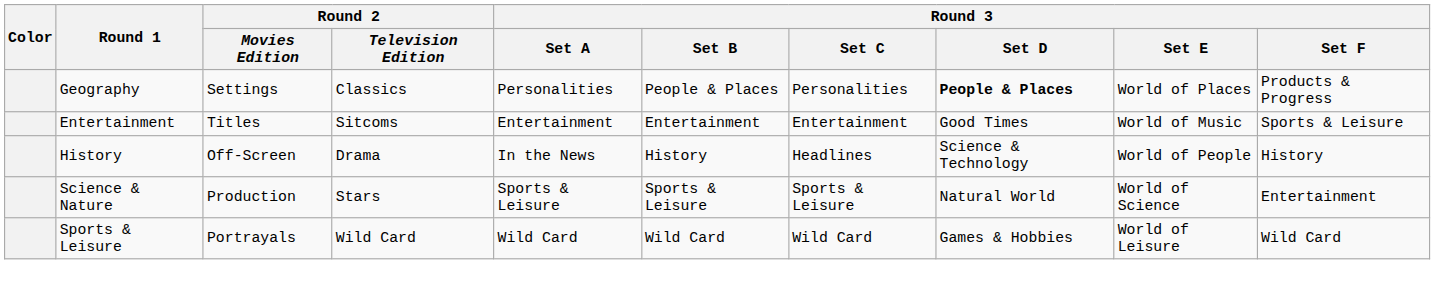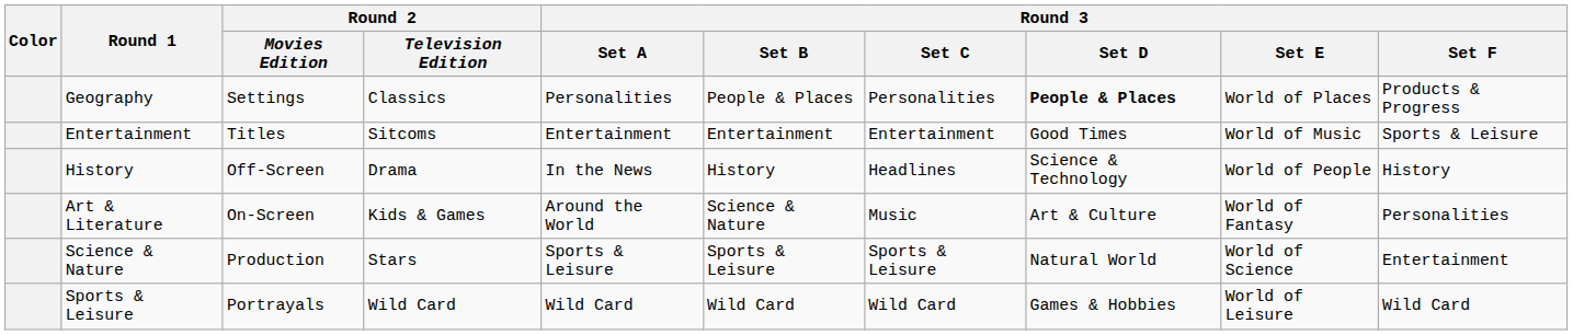+ row: Art & Literature | On-Screen | Kids & Games | Around the World | Science & Nature | Music | Art & Culture | World of Fantasy | Personalities
